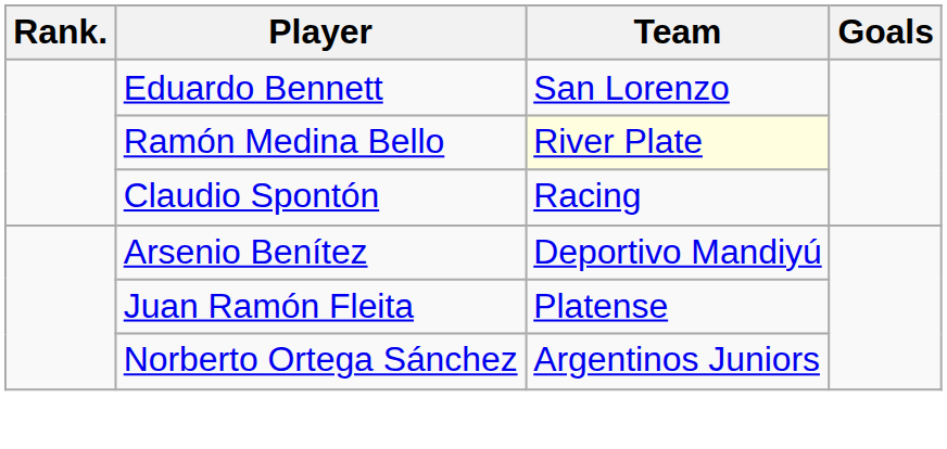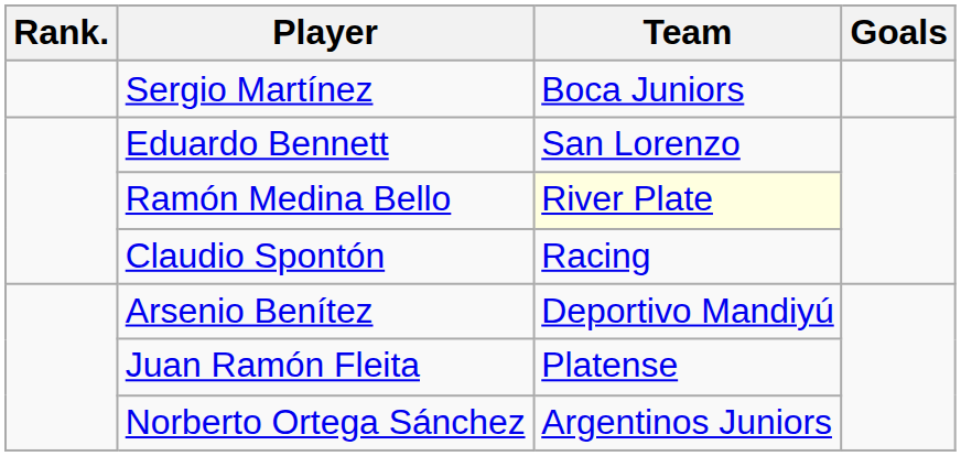+ row: Sergio Martínez | Boca Juniors
